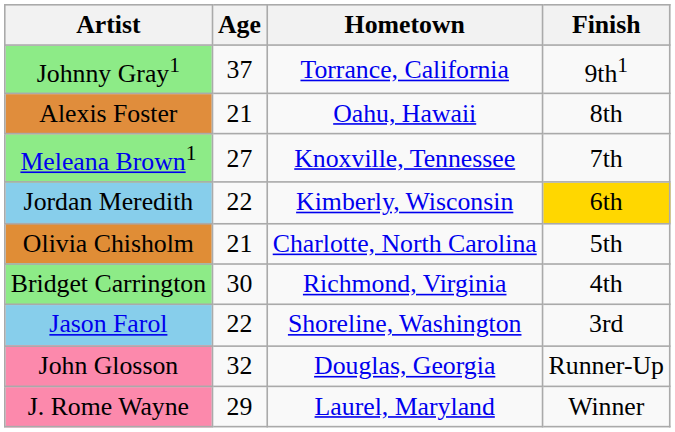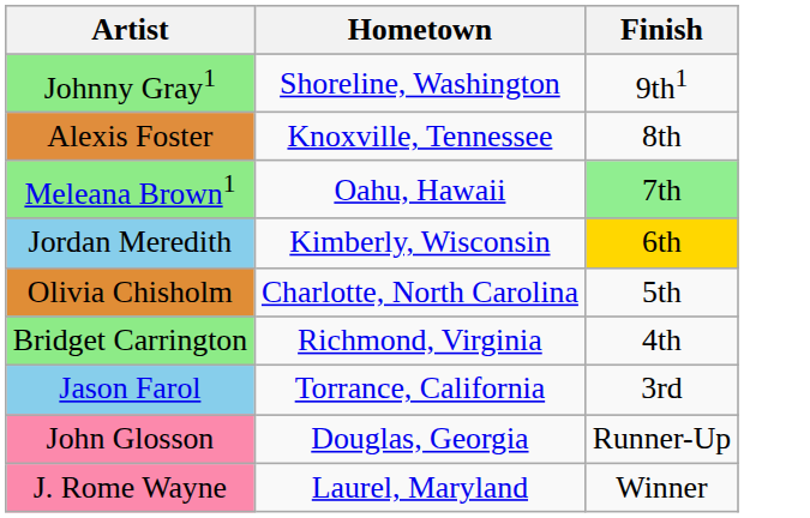- column: Age | 37 | 21 | 27 | 22 | 21 | 30 | 22 | 32 | 29
Johnny Gray1 | Hometown: Torrance, California -> Shoreline, Washington
Alexis Foster | Hometown: Oahu, Hawaii -> Knoxville, Tennessee
Meleana Brown1 | Hometown: Knoxville, Tennessee -> Oahu, Hawaii
Meleana Brown1 | Finish: no background -> lightgreen background
Jason Farol | Hometown: Shoreline, Washington -> Torrance, California
